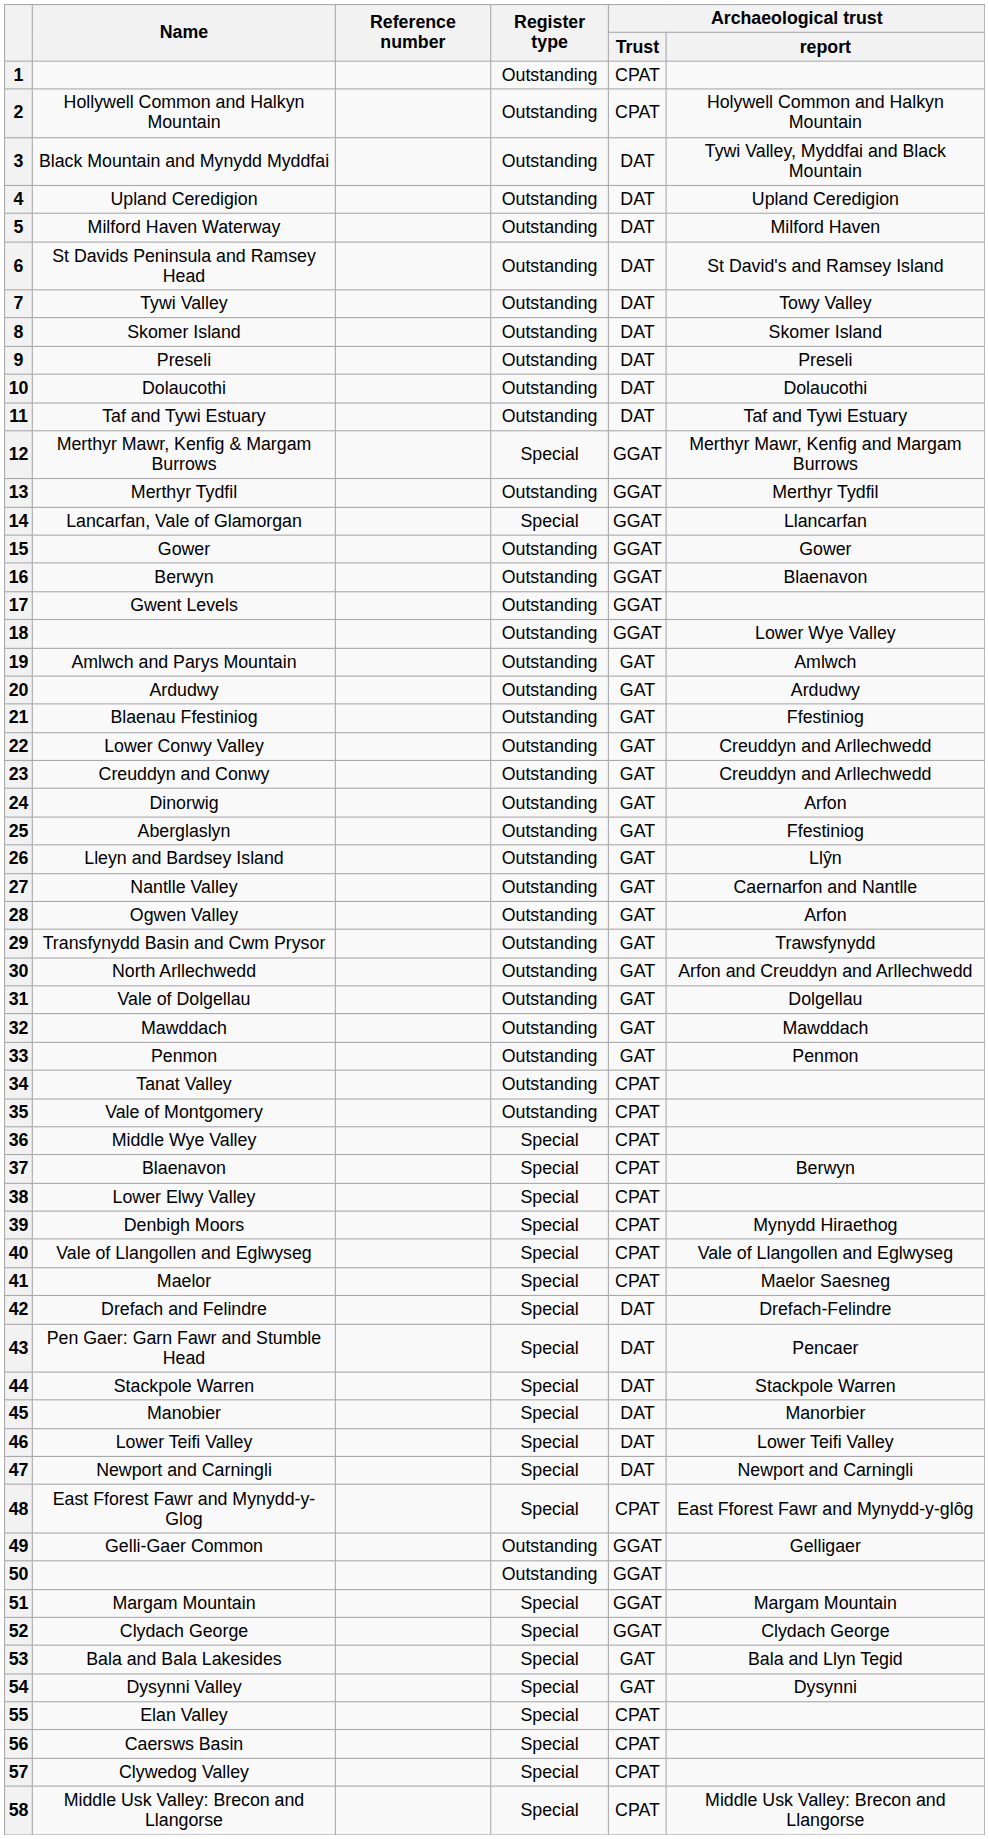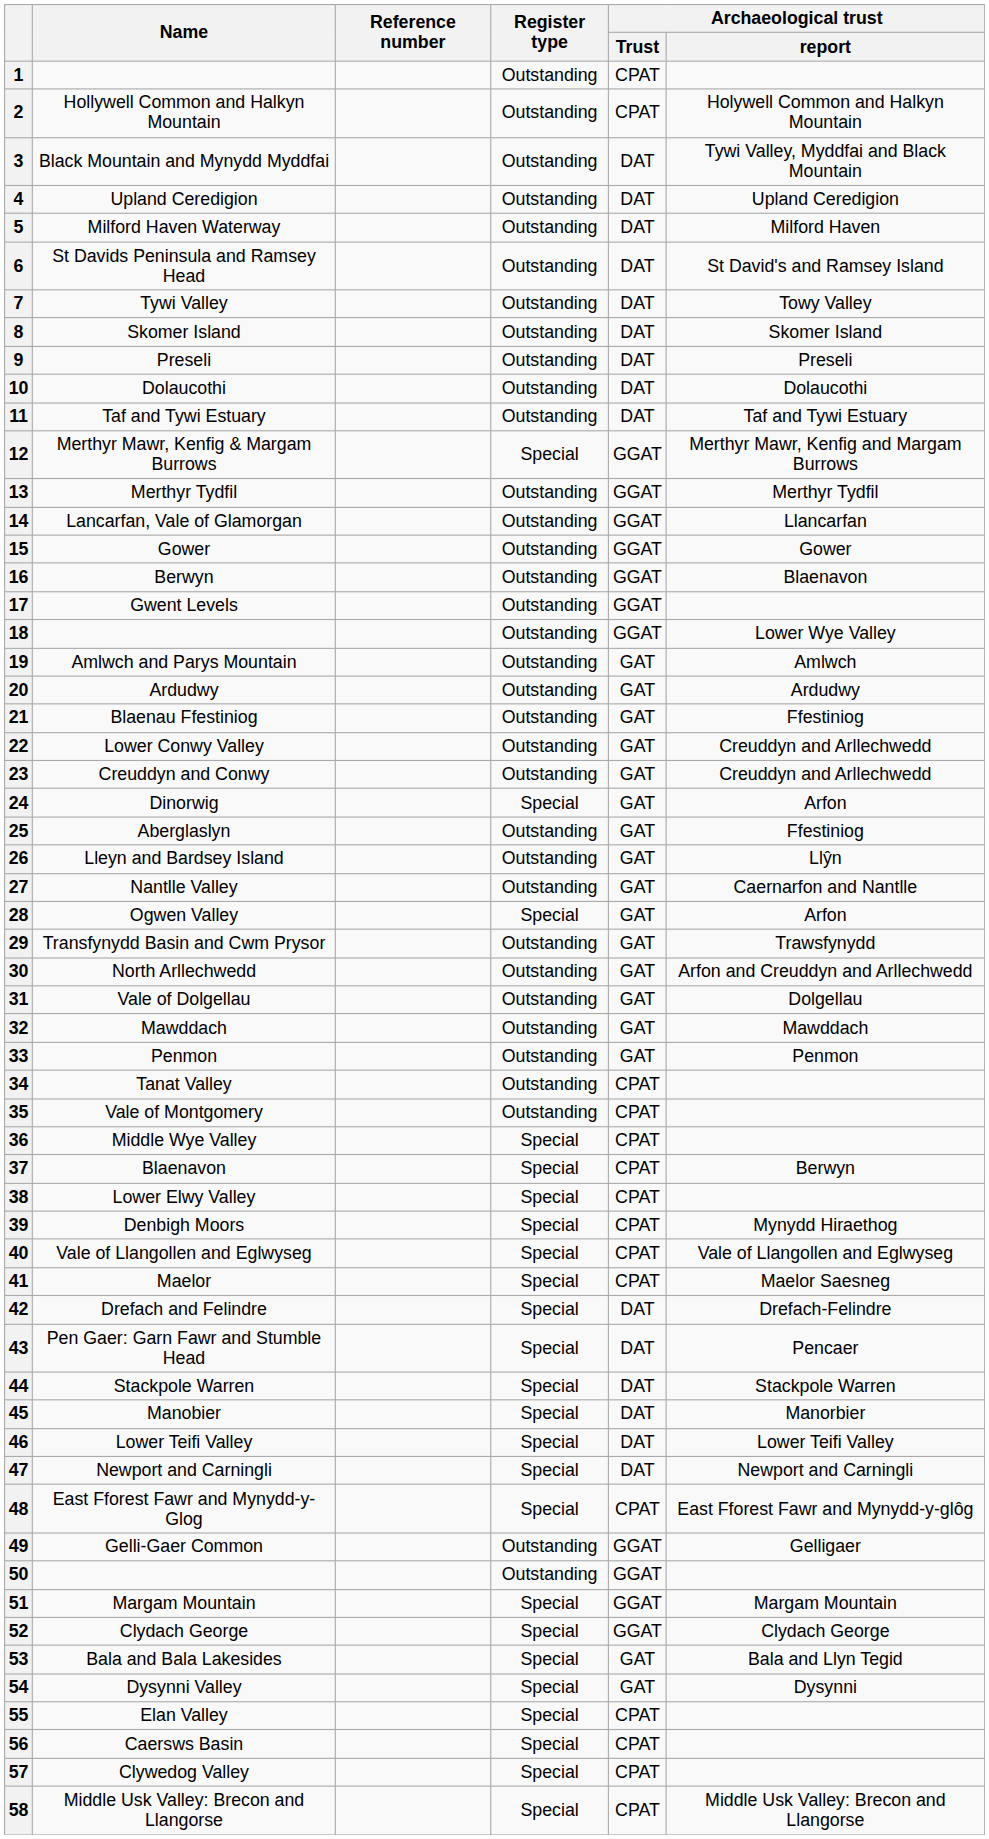14 | Register type: Special -> Outstanding
24 | Register type: Outstanding -> Special
28 | Register type: Outstanding -> Special
